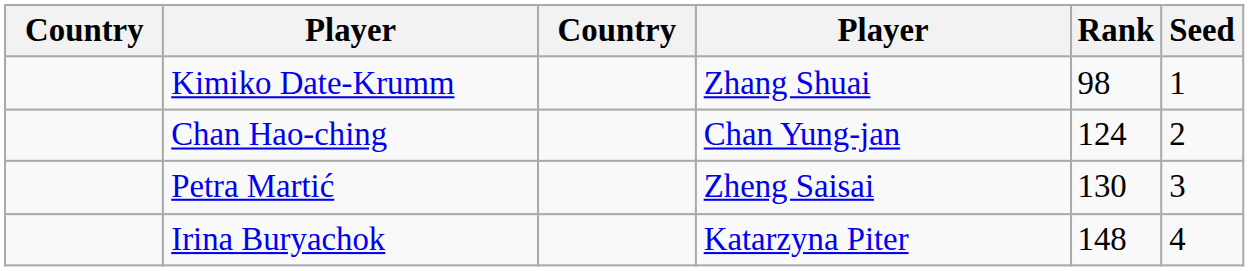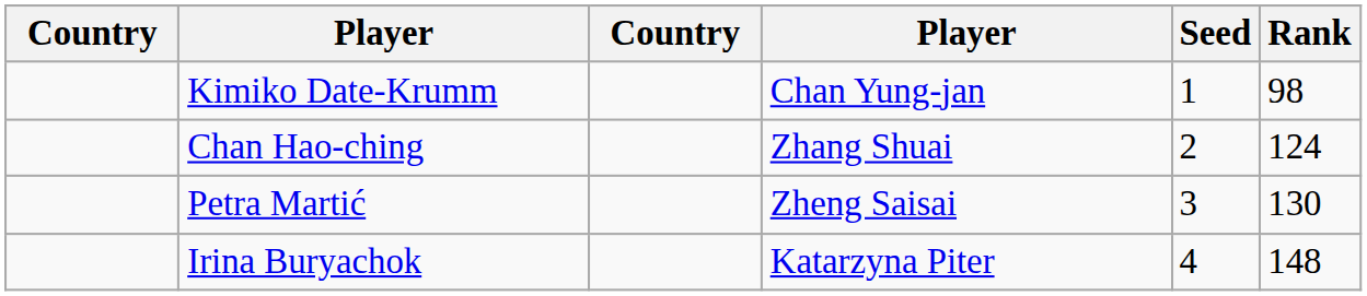columns swapped: Rank <-> Seed
Kimiko Date-Krumm | column 4: Zhang Shuai -> Chan Yung-jan
Chan Hao-ching | column 4: Chan Yung-jan -> Zhang Shuai
